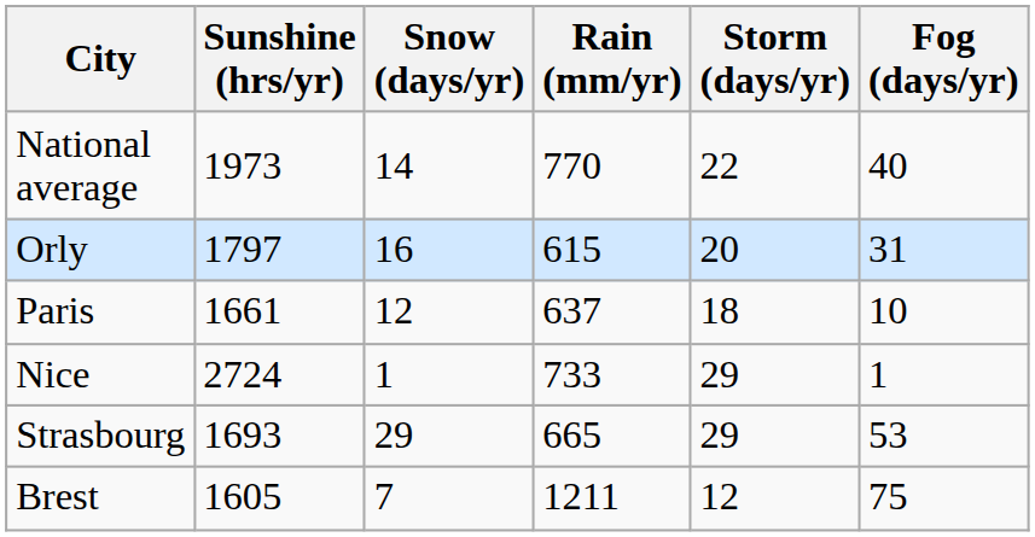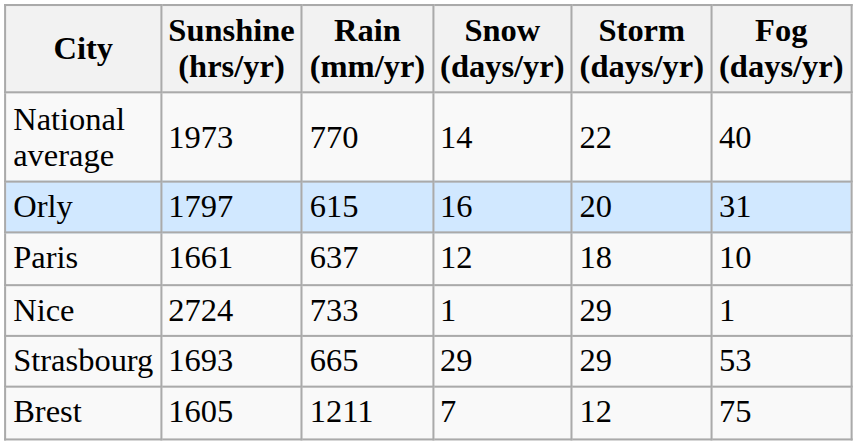columns swapped: Rain (mm/yr) <-> Snow (days/yr)
